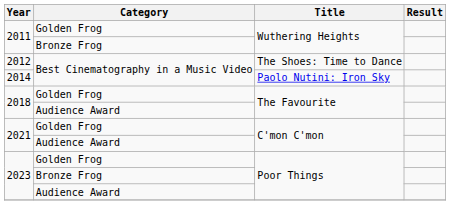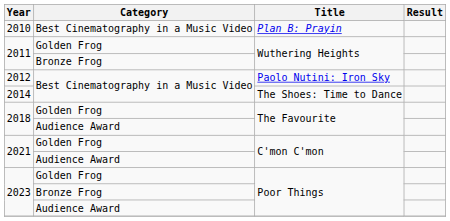+ row: 2010 | Best Cinematography in a Music Video | Plan B: Prayin
2012 | Title: The Shoes: Time to Dance -> Paolo Nutini: Iron Sky
2014 | Title: Paolo Nutini: Iron Sky -> The Shoes: Time to Dance
